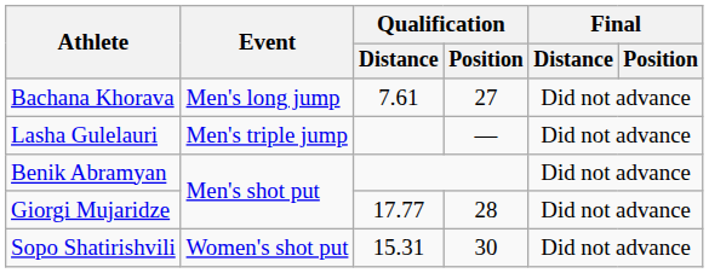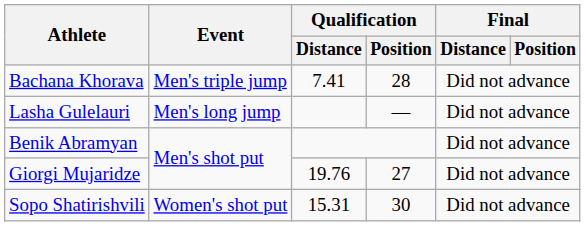Bachana Khorava | Event: Men's long jump -> Men's triple jump
Bachana Khorava | Qualification / Distance: 7.61 -> 7.41
Bachana Khorava | Qualification / Position: 27 -> 28
Lasha Gulelauri | Event: Men's triple jump -> Men's long jump
Giorgi Mujaridze | Qualification / Distance: 17.77 -> 19.76
Giorgi Mujaridze | Qualification / Position: 28 -> 27
